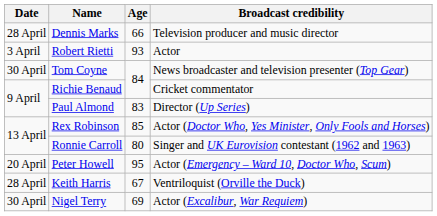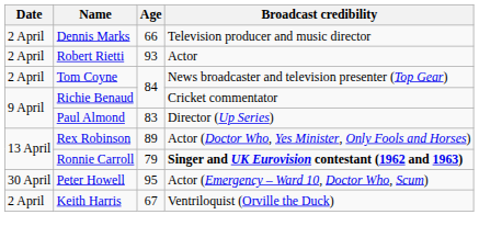Dennis Marks | Date: 28 April -> 2 April
Robert Rietti | Date: 3 April -> 2 April
Tom Coyne | Date: 30 April -> 2 April
Rex Robinson | Age: 85 -> 89
Ronnie Carroll | Age: 80 -> 79
Ronnie Carroll | Broadcast credibility: normal -> bold
Peter Howell | Date: 20 April -> 30 April
Keith Harris | Date: 28 April -> 2 April
- row: 30 April | Nigel Terry | 69 | Actor (Excalibur, War Requiem)
